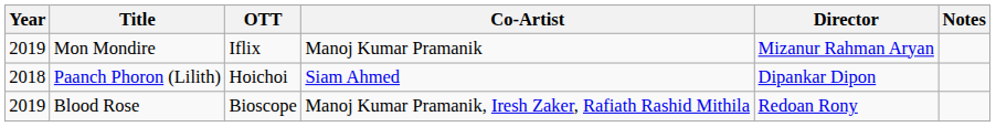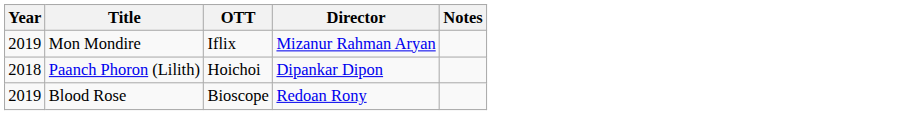- column: Co-Artist | Manoj Kumar Pramanik | Siam Ahmed | Manoj Kumar Pramanik, Iresh Zaker, Rafiath Rashid Mithila
